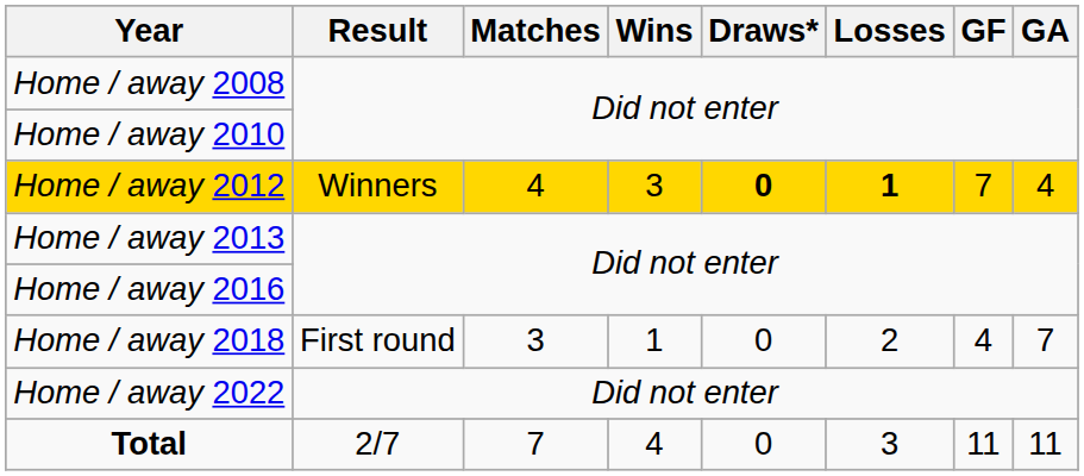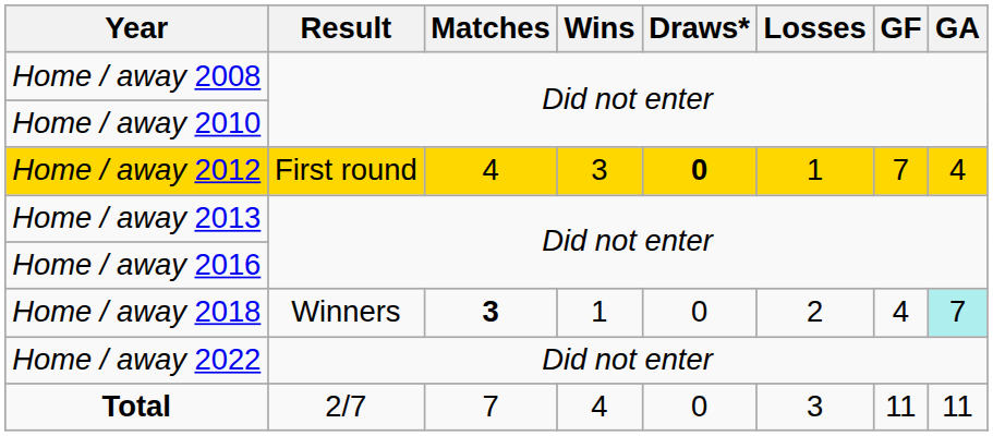Home / away 2012 | Result: Winners -> First round
Home / away 2012 | Losses: bold -> normal
Home / away 2018 | Result: First round -> Winners
Home / away 2018 | Matches: normal -> bold
Home / away 2018 | GA: no background -> paleturquoise background
